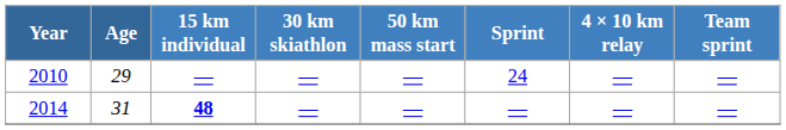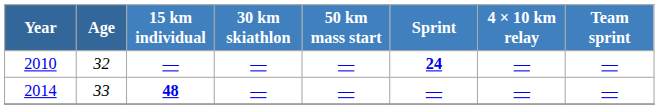2010 | Age: 29 -> 32
2010 | Sprint: normal -> bold
2014 | Age: 31 -> 33
